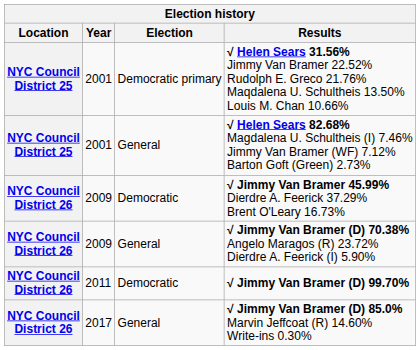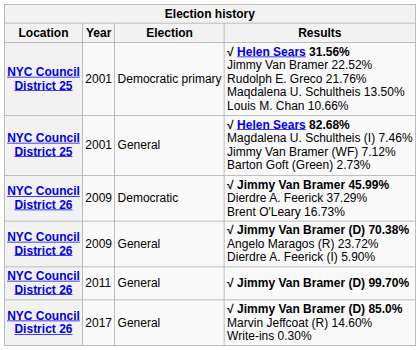√ Jimmy Van Bramer (D) 99.70% | Election: Democratic -> General
